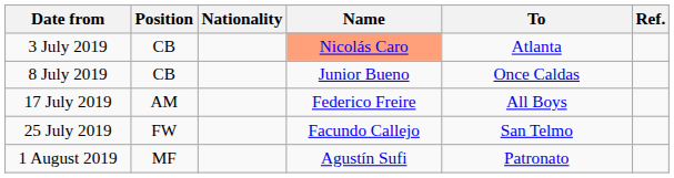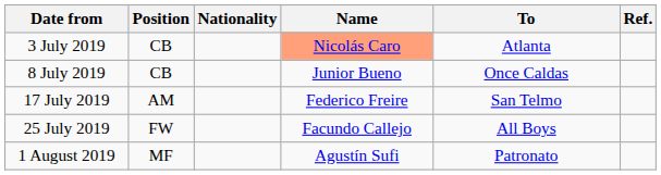17 July 2019 | To: All Boys -> San Telmo
25 July 2019 | To: San Telmo -> All Boys
